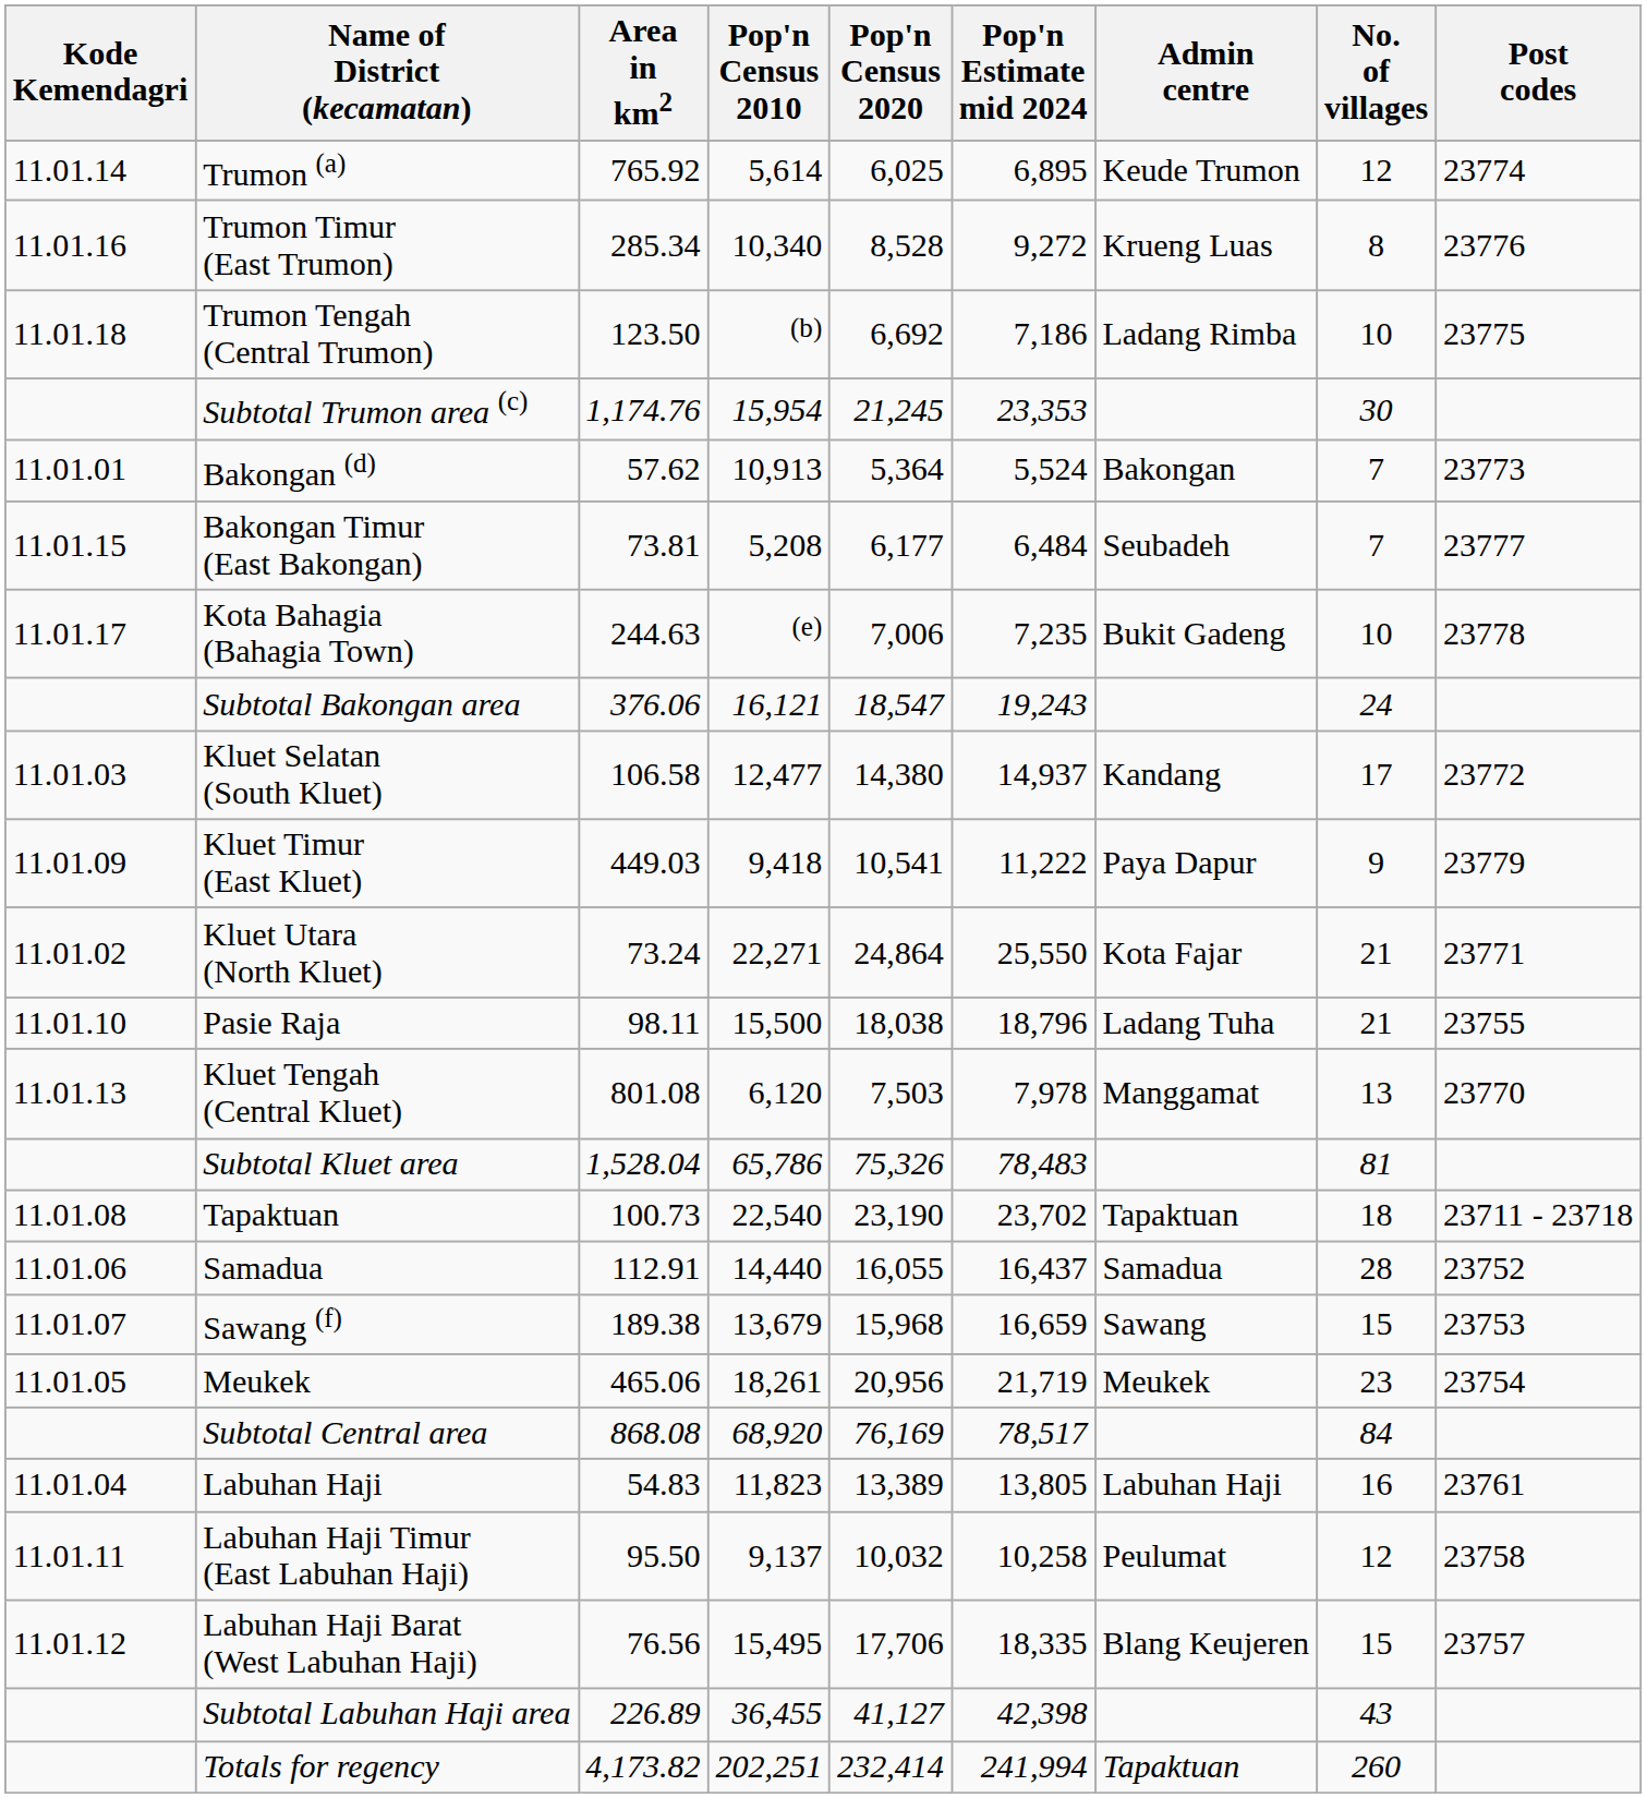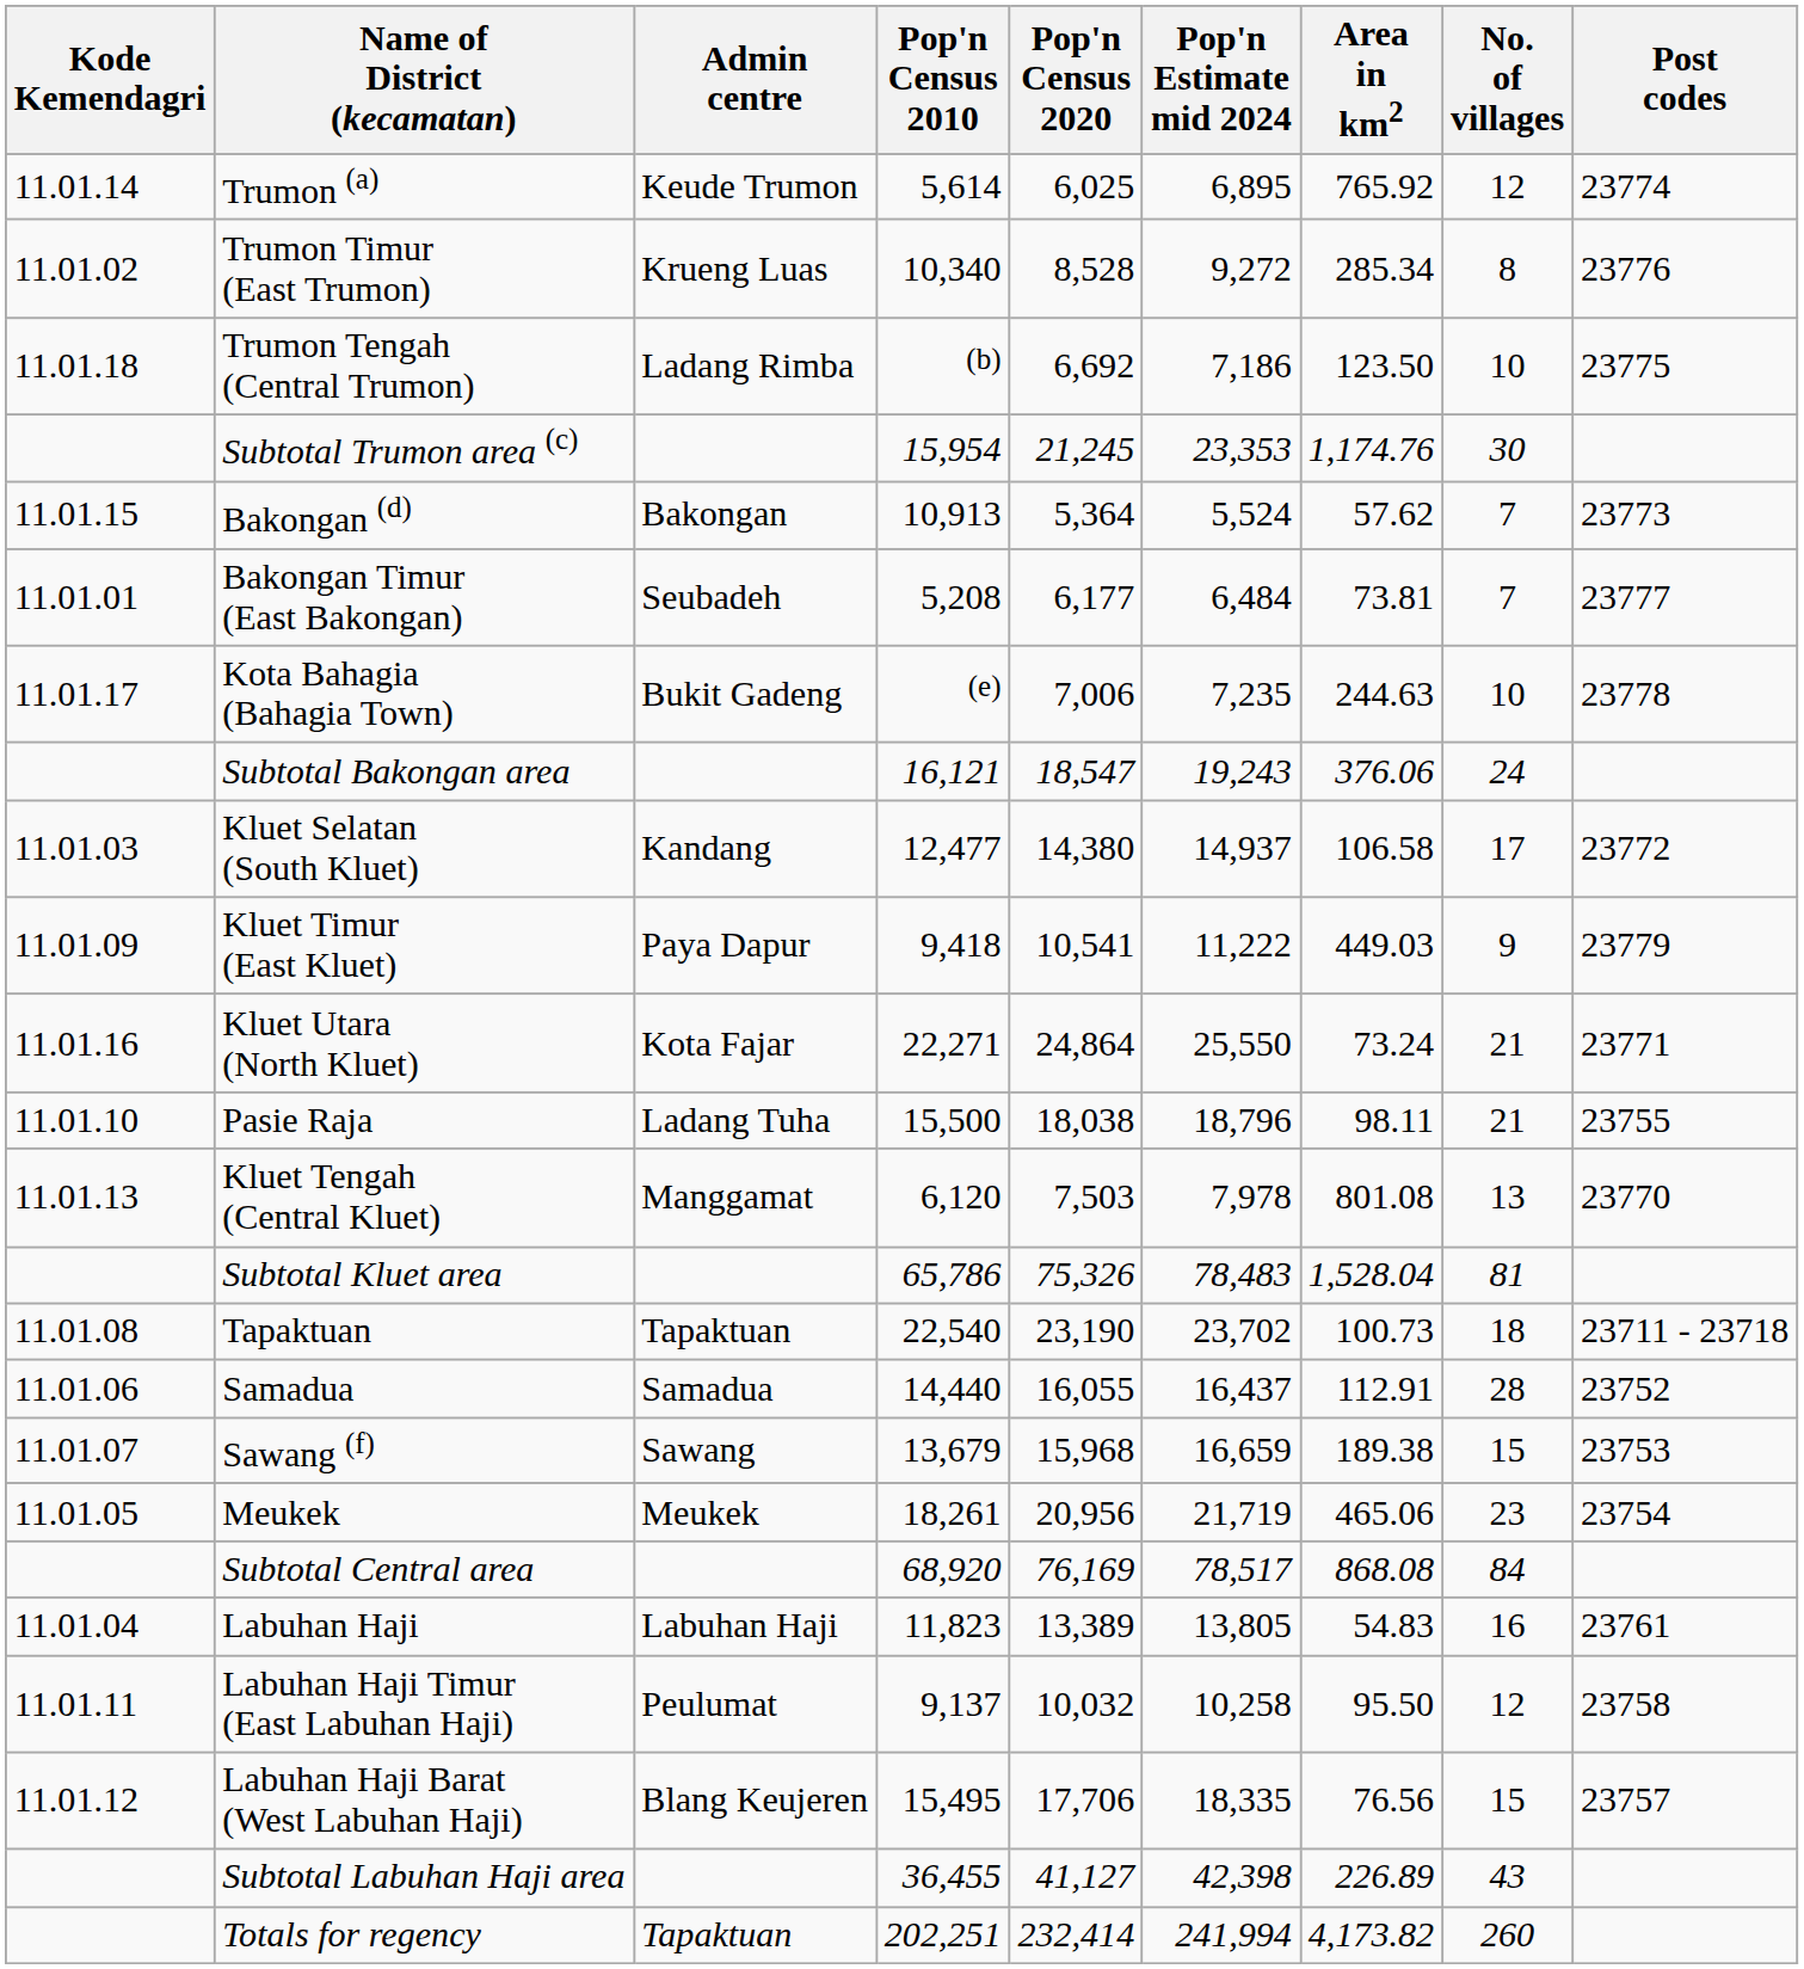columns swapped: Area in km2 <-> Admin centre
Trumon Timur (East Trumon) | Kode Kemendagri: 11.01.16 -> 11.01.02
Bakongan (d) | Kode Kemendagri: 11.01.01 -> 11.01.15
Bakongan Timur (East Bakongan) | Kode Kemendagri: 11.01.15 -> 11.01.01
Kluet Utara (North Kluet) | Kode Kemendagri: 11.01.02 -> 11.01.16
